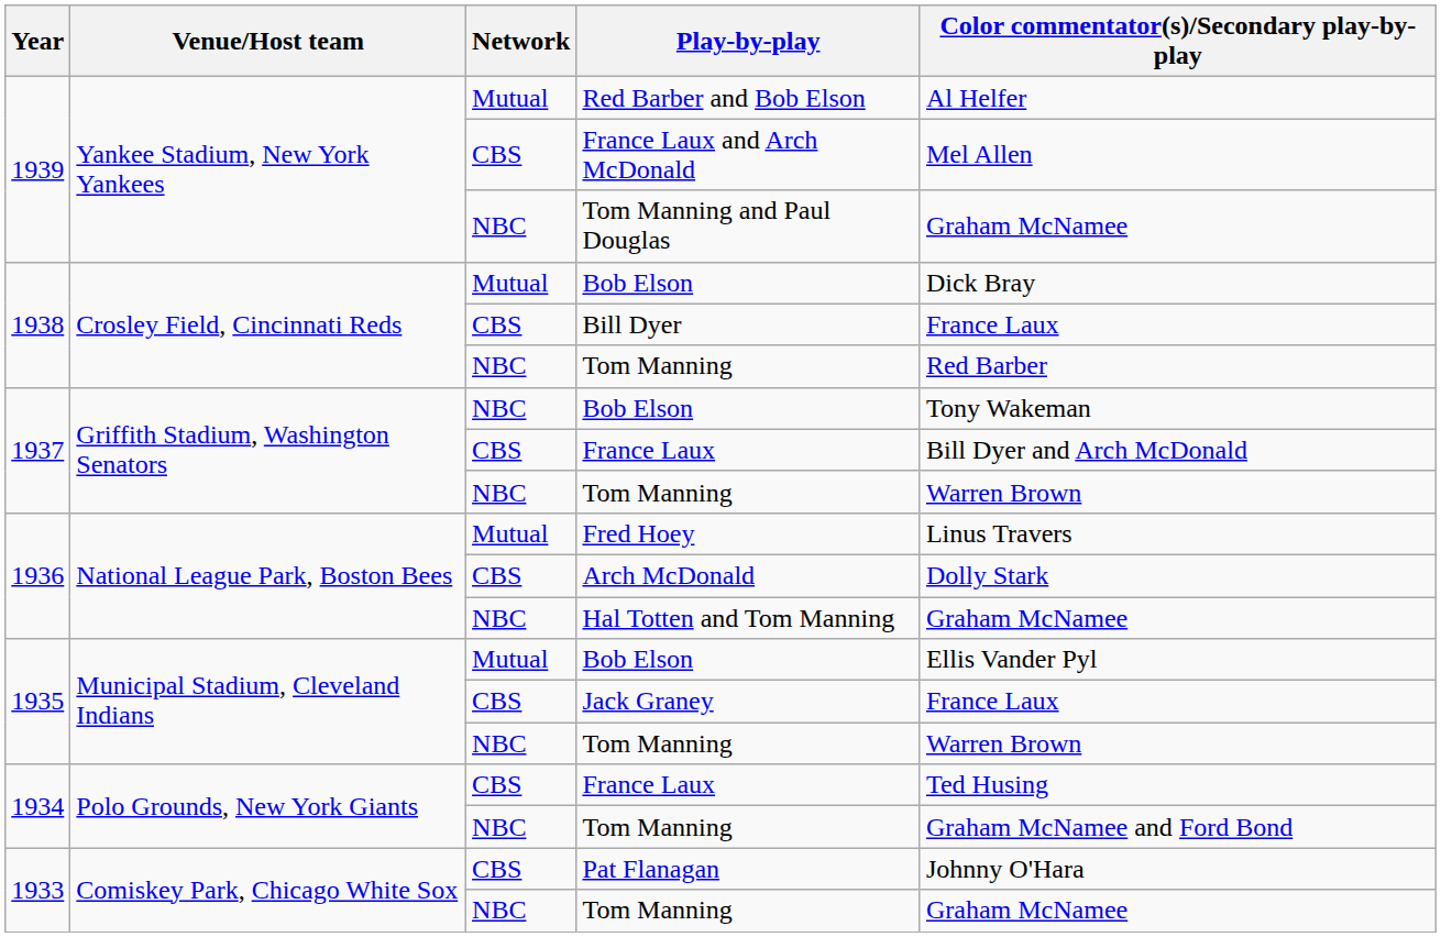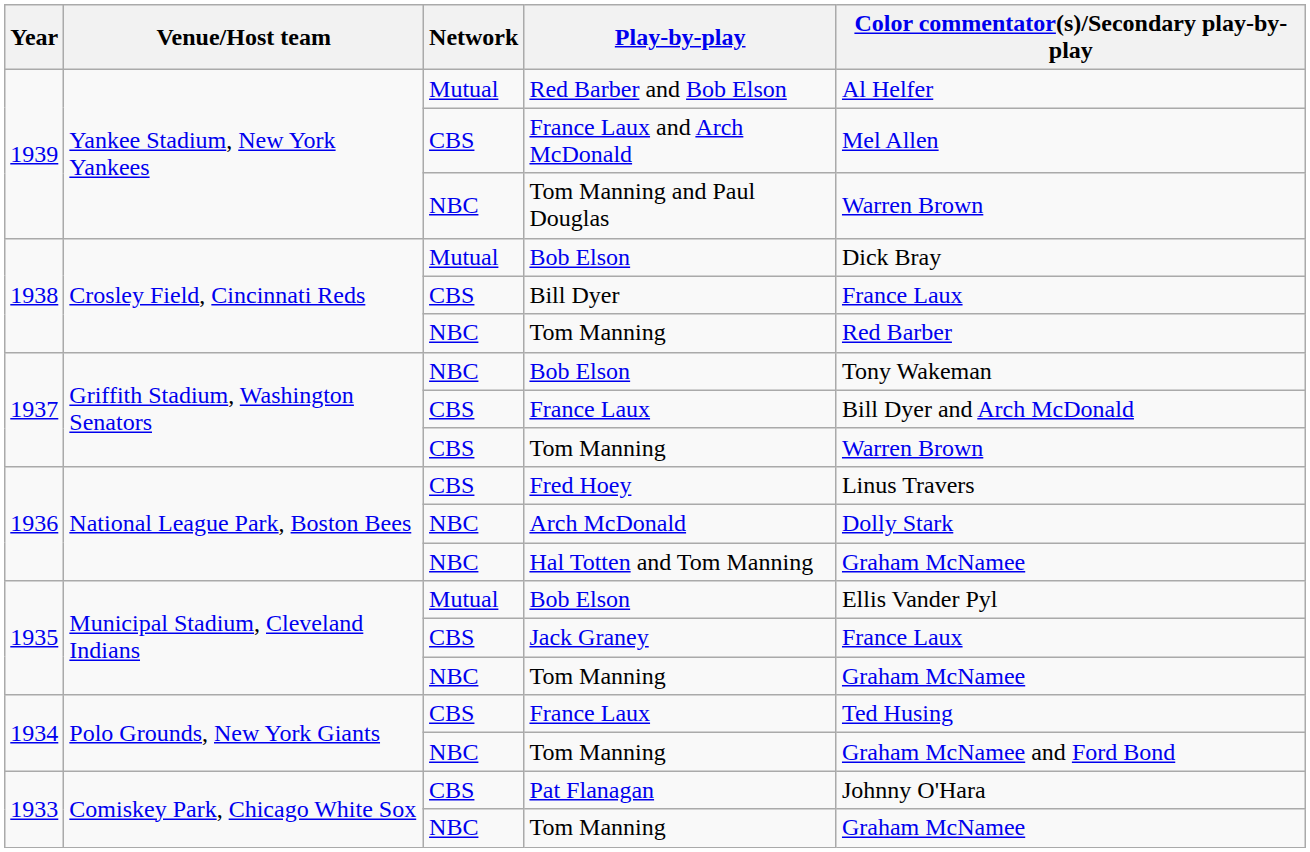Tom Manning and Paul Douglas | Color commentator(s)/Secondary play-by-play: Graham McNamee -> Warren Brown
1937 / Tom Manning | Network: NBC -> CBS
Fred Hoey | Network: Mutual -> CBS
Arch McDonald | Network: CBS -> NBC
1935 / Tom Manning | Color commentator(s)/Secondary play-by-play: Warren Brown -> Graham McNamee
